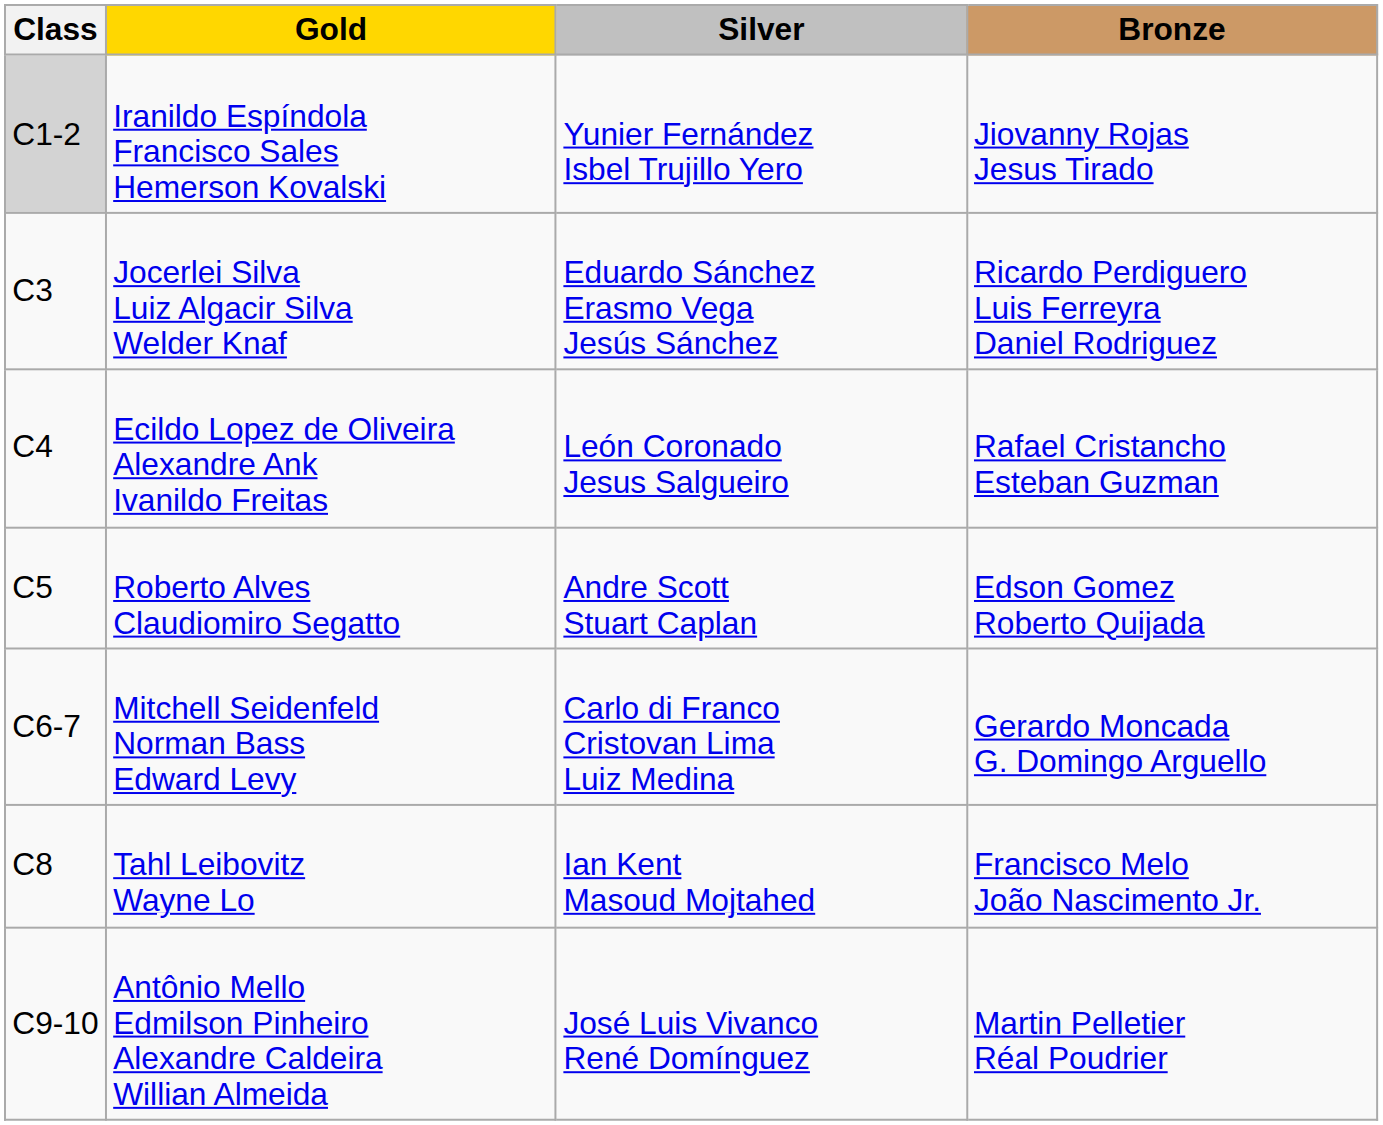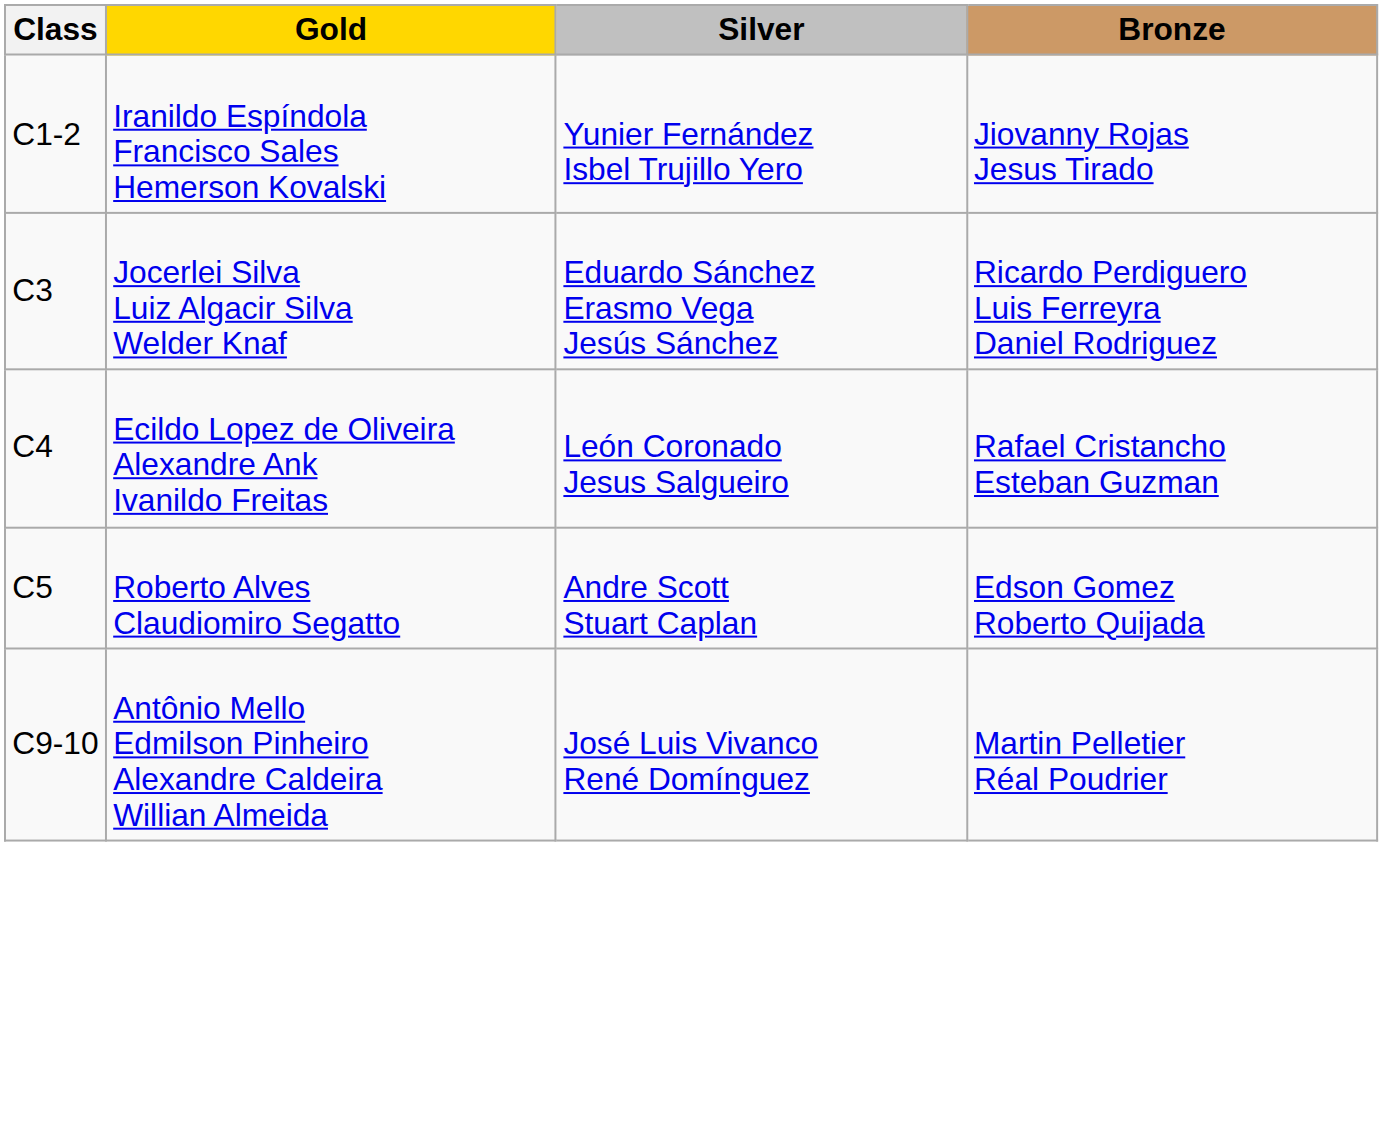Iranildo Espíndola Francisco Sales Hemerson Kovalski | Class: lightgrey background -> no background
- row: C6-7 | Mitchell Seidenfeld Norman Bass Edward Levy | Carlo di Franco Cristovan Lima Luiz Medina | Gerardo Moncada G. Domingo Arguello
- row: C8 | Tahl Leibovitz Wayne Lo | Ian Kent Masoud Mojtahed | Francisco Melo João Nascimento Jr.
